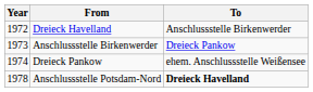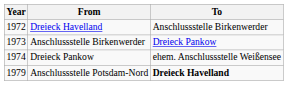Anschlussstelle Potsdam-Nord | Year: 1978 -> 1979
